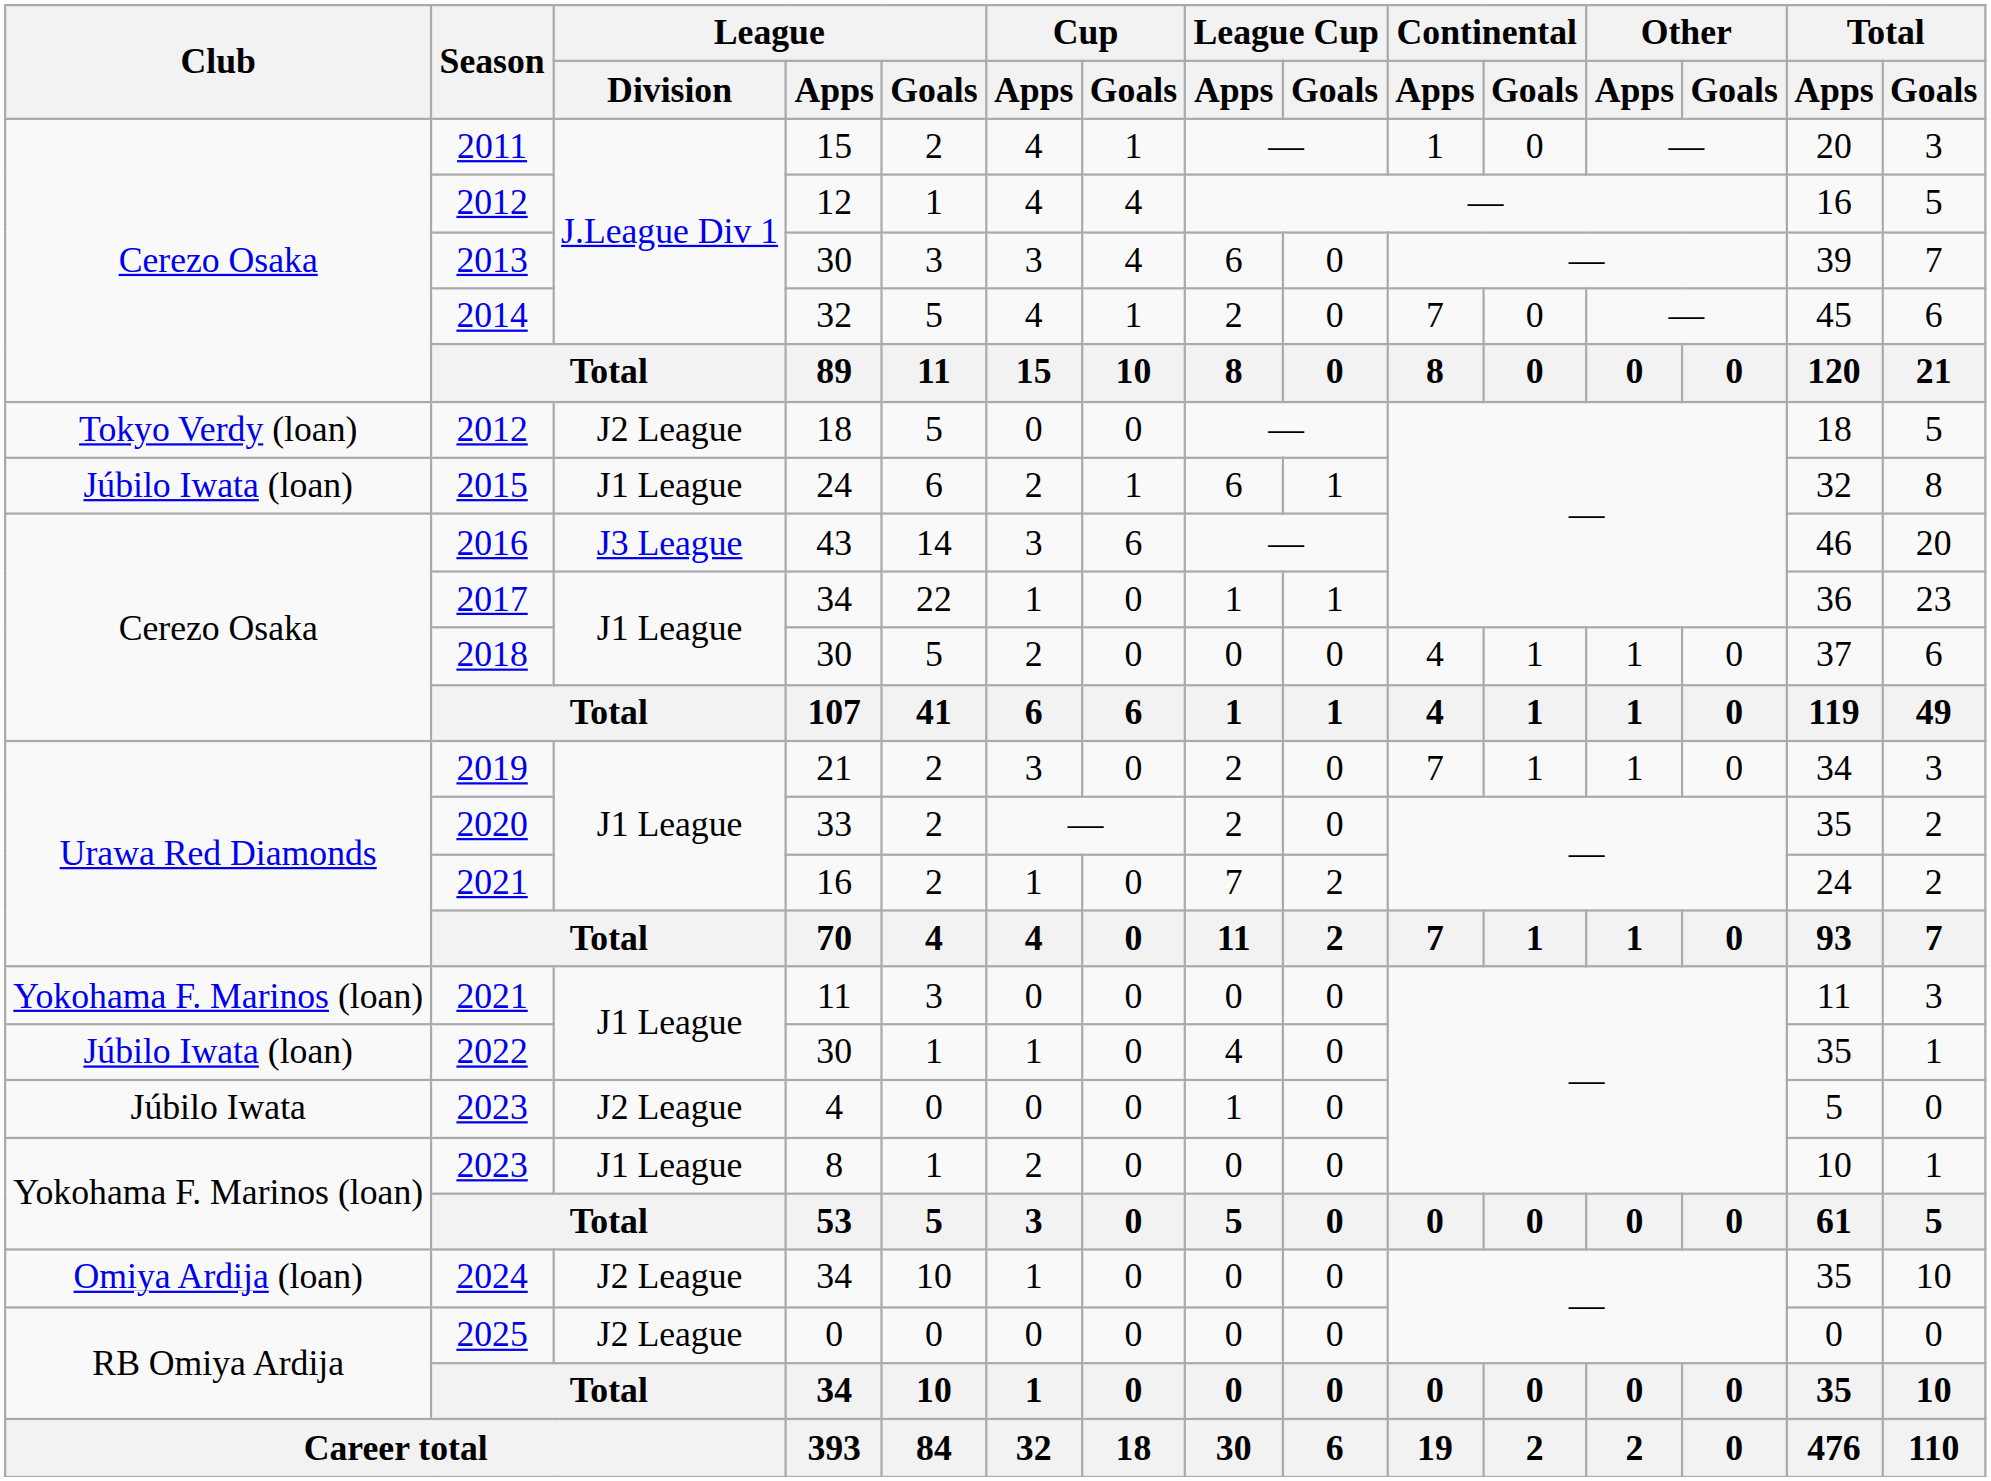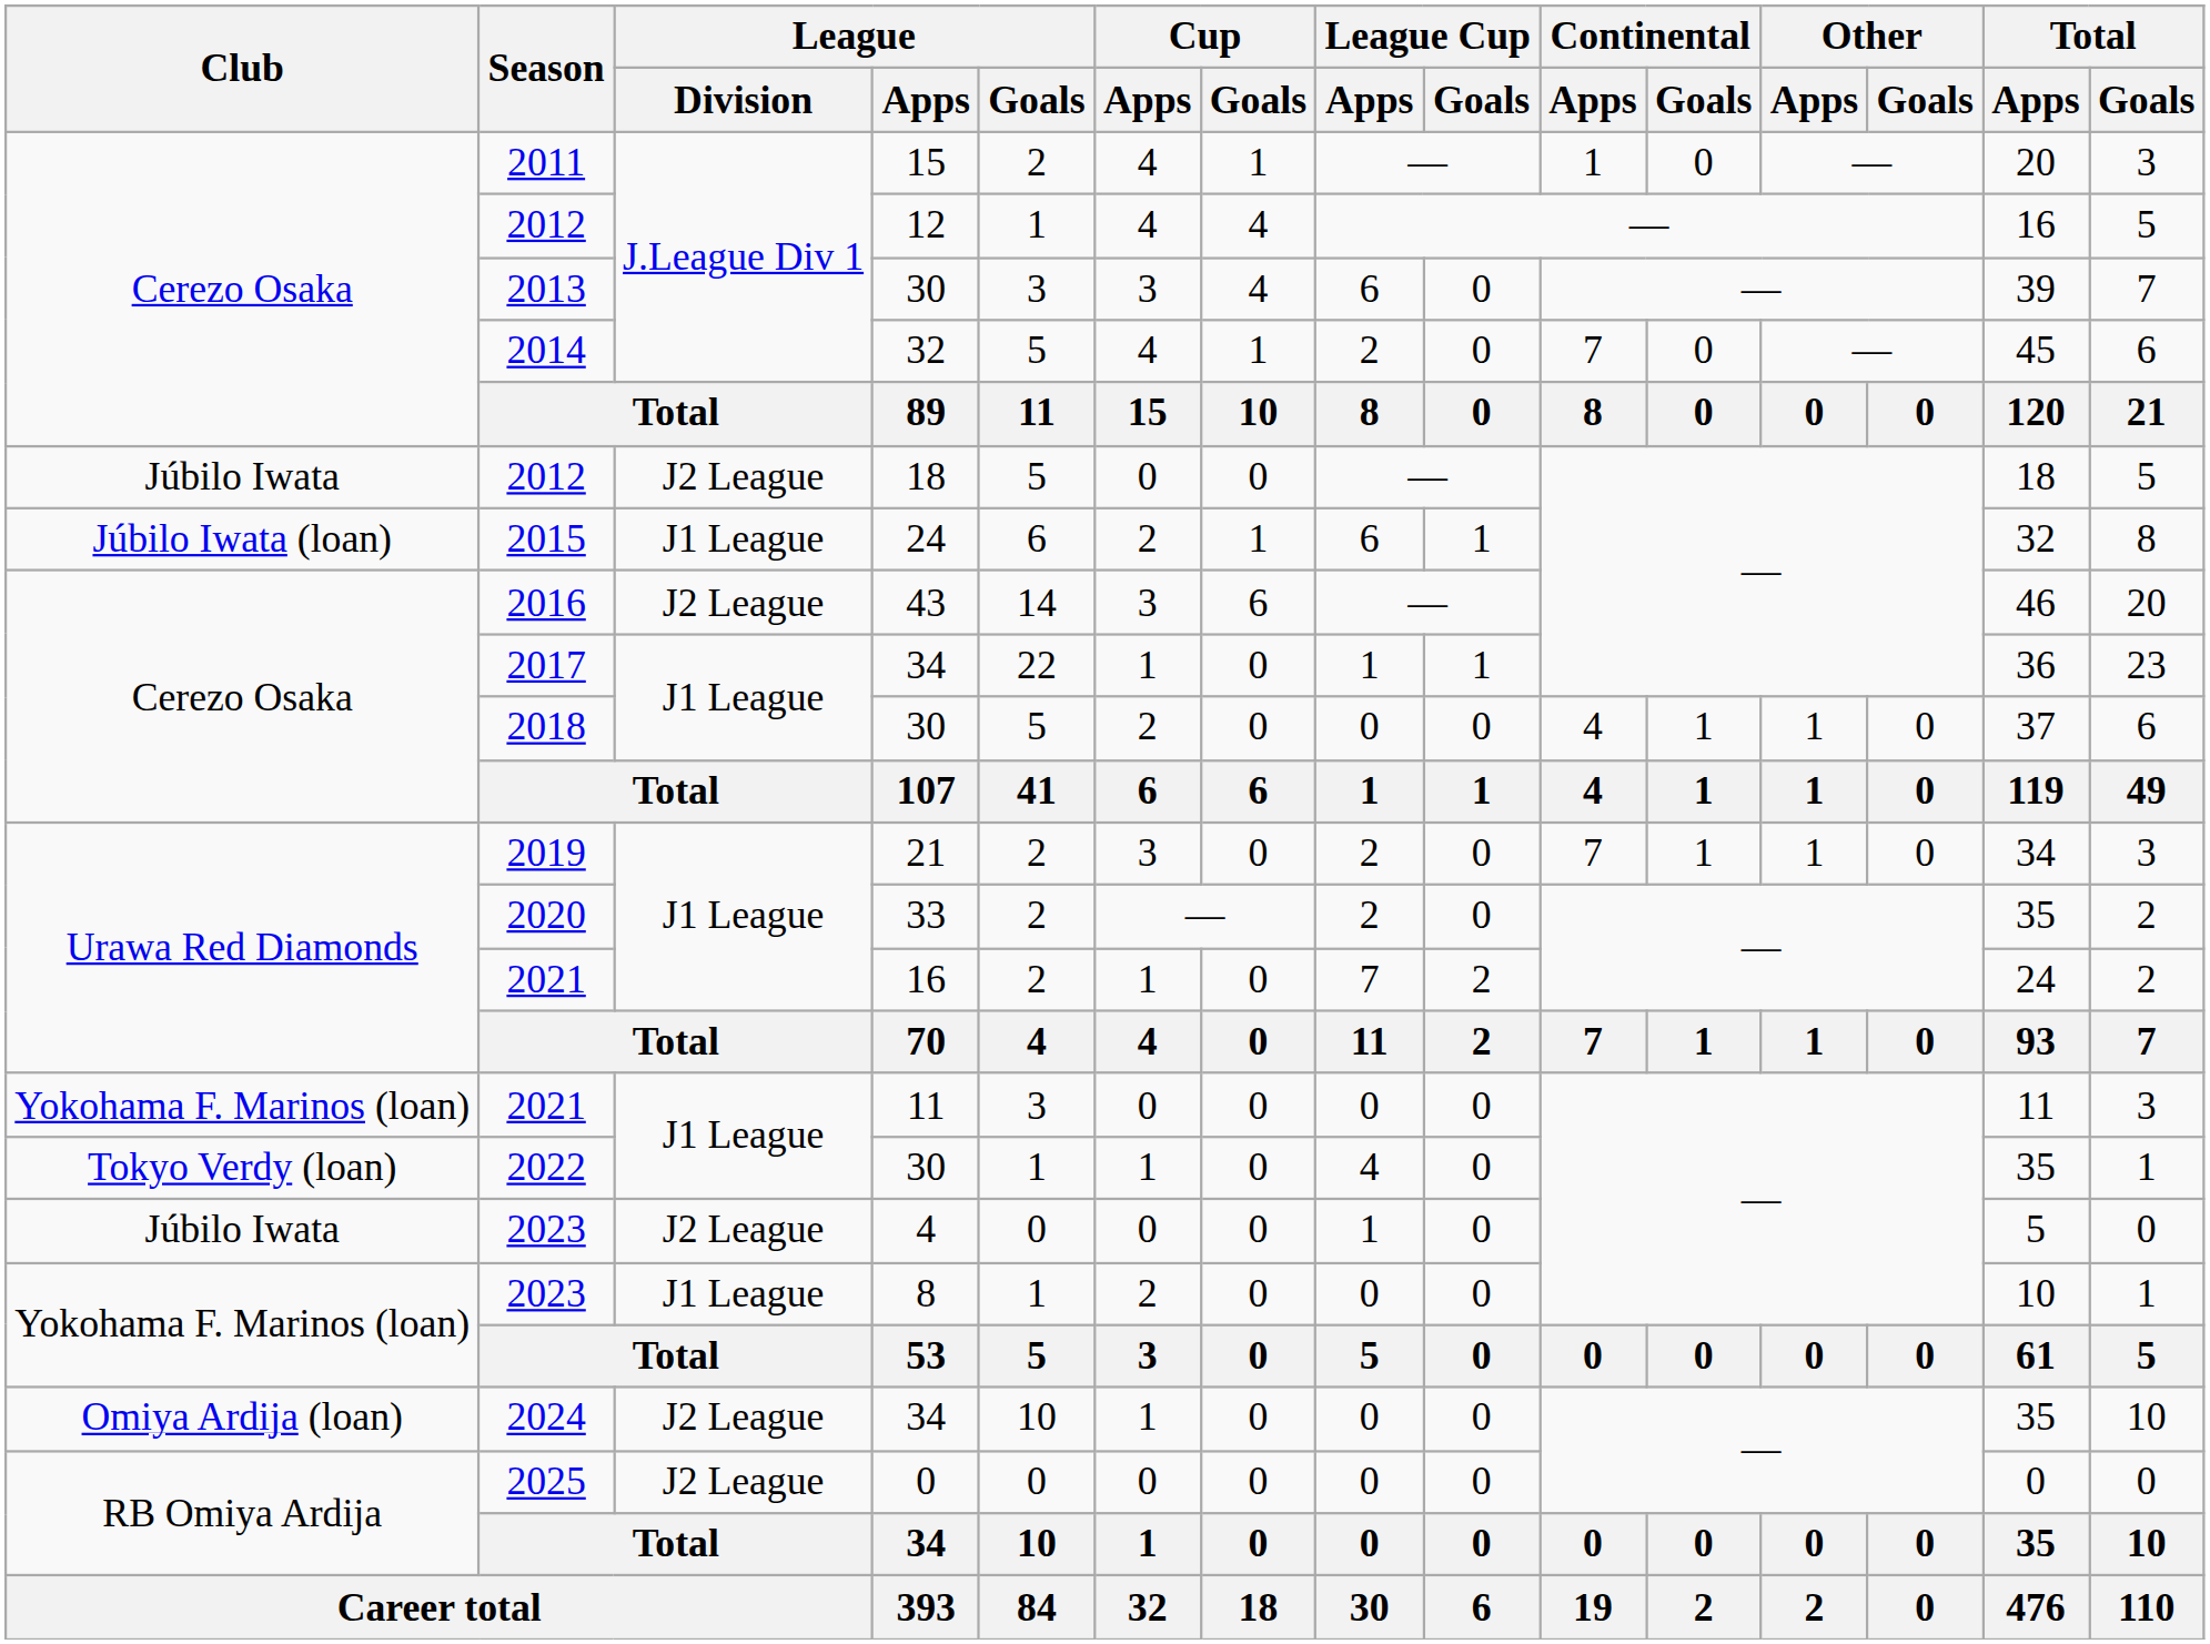2012 / 18 | Club: Tokyo Verdy (loan) -> Júbilo Iwata
2016 | League / Division: J3 League -> J2 League
2022 | Club: Júbilo Iwata (loan) -> Tokyo Verdy (loan)
